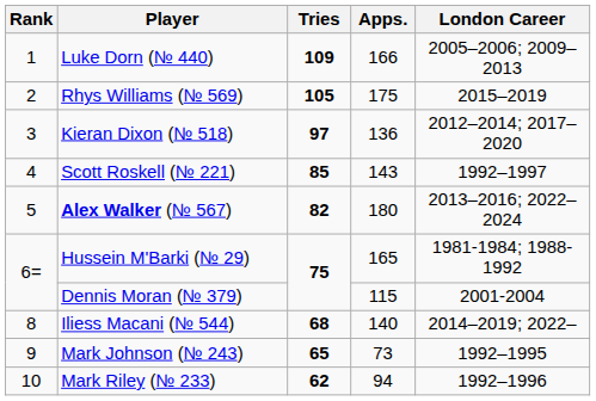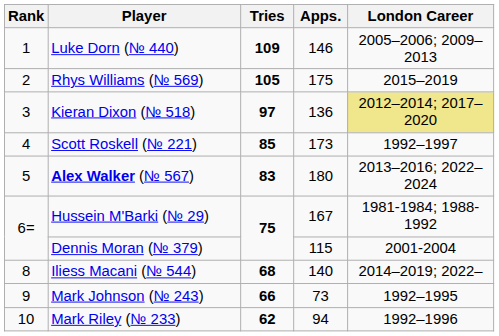Luke Dorn (№ 440) | Apps.: 166 -> 146
Kieran Dixon (№ 518) | London Career: no background -> khaki background
Scott Roskell (№ 221) | Apps.: 143 -> 173
Alex Walker (№ 567) | Tries: 82 -> 83
Hussein M'Barki (№ 29) | Apps.: 165 -> 167
Mark Johnson (№ 243) | Tries: 65 -> 66
